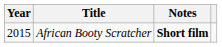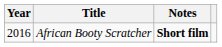African Booty Scratcher | Year: 2015 -> 2016
